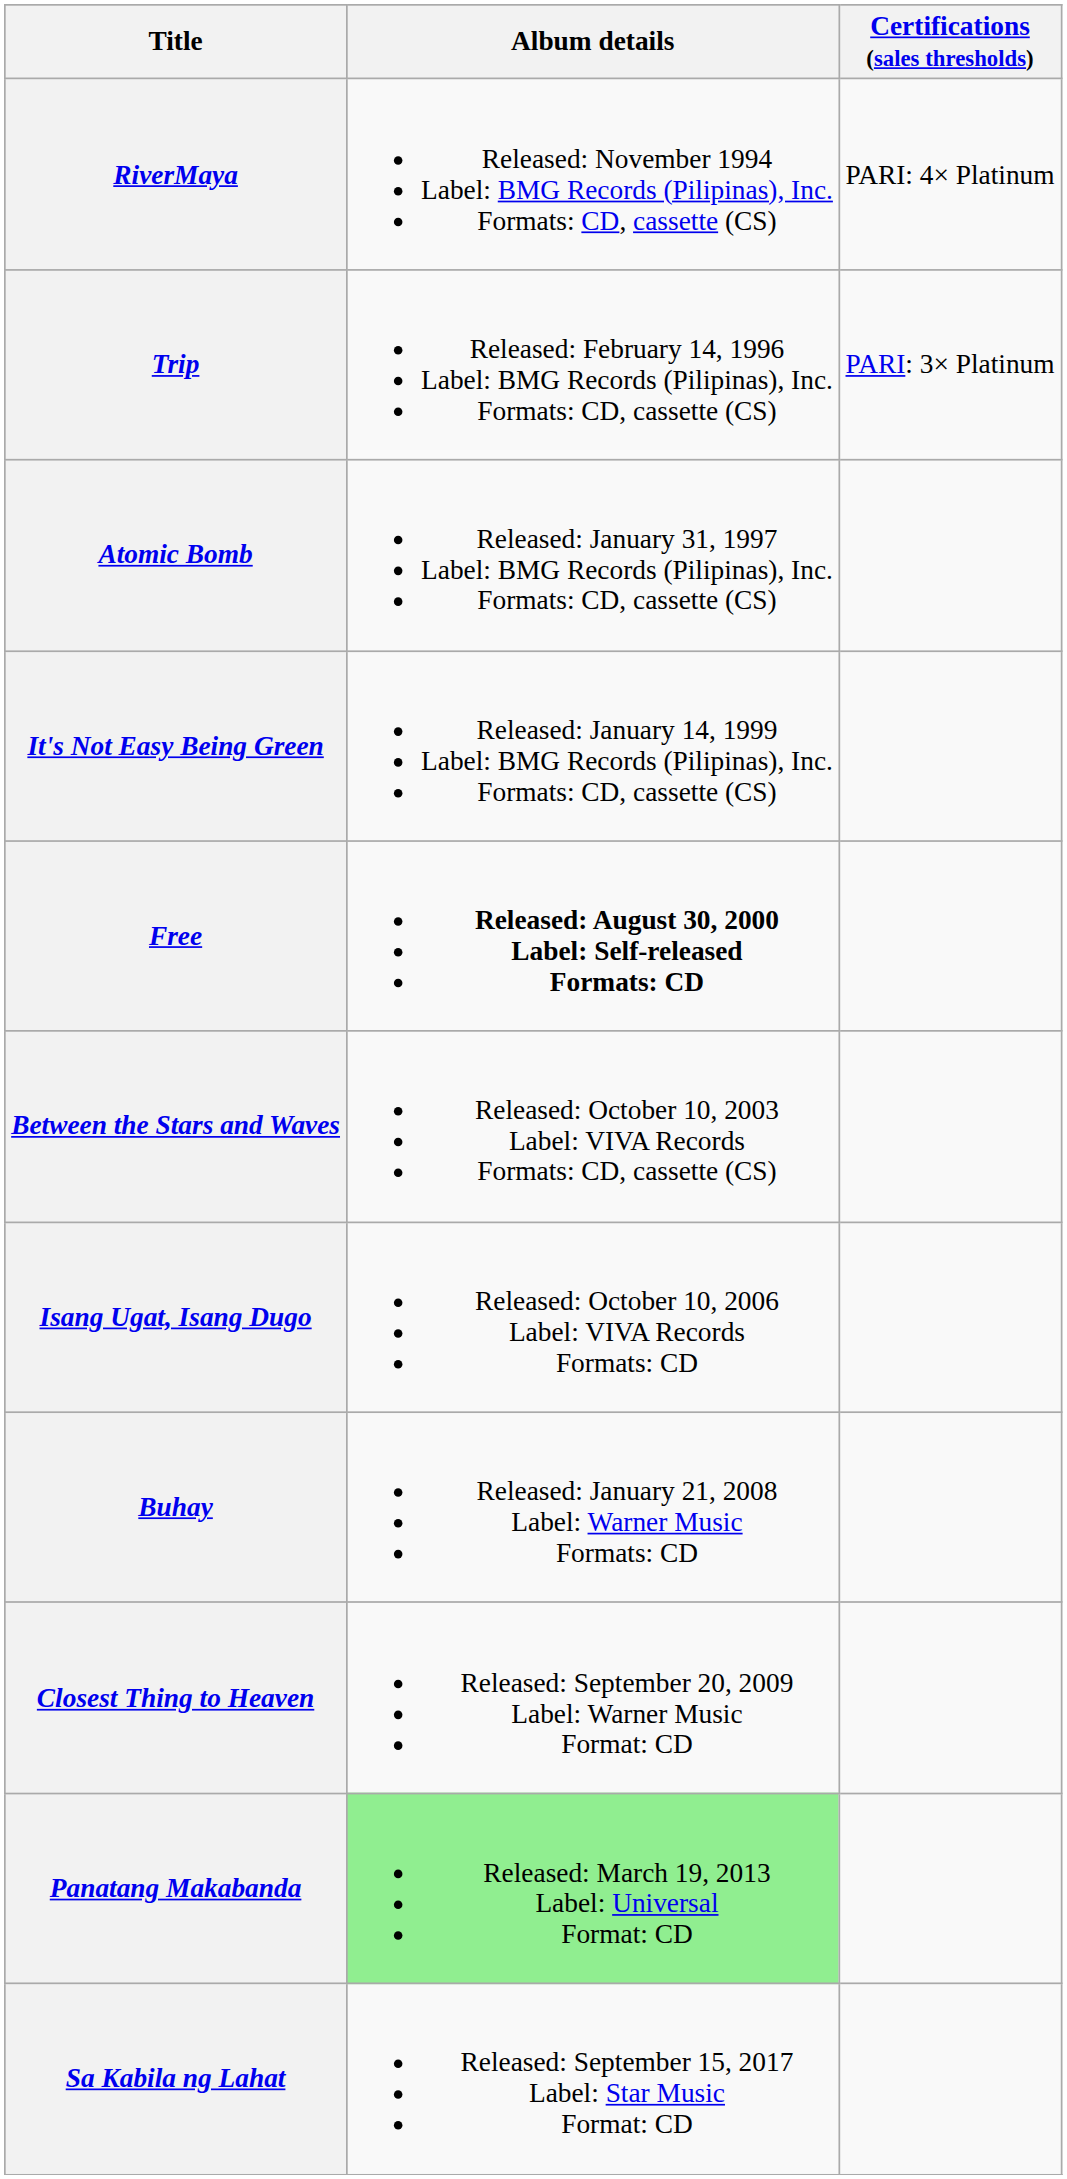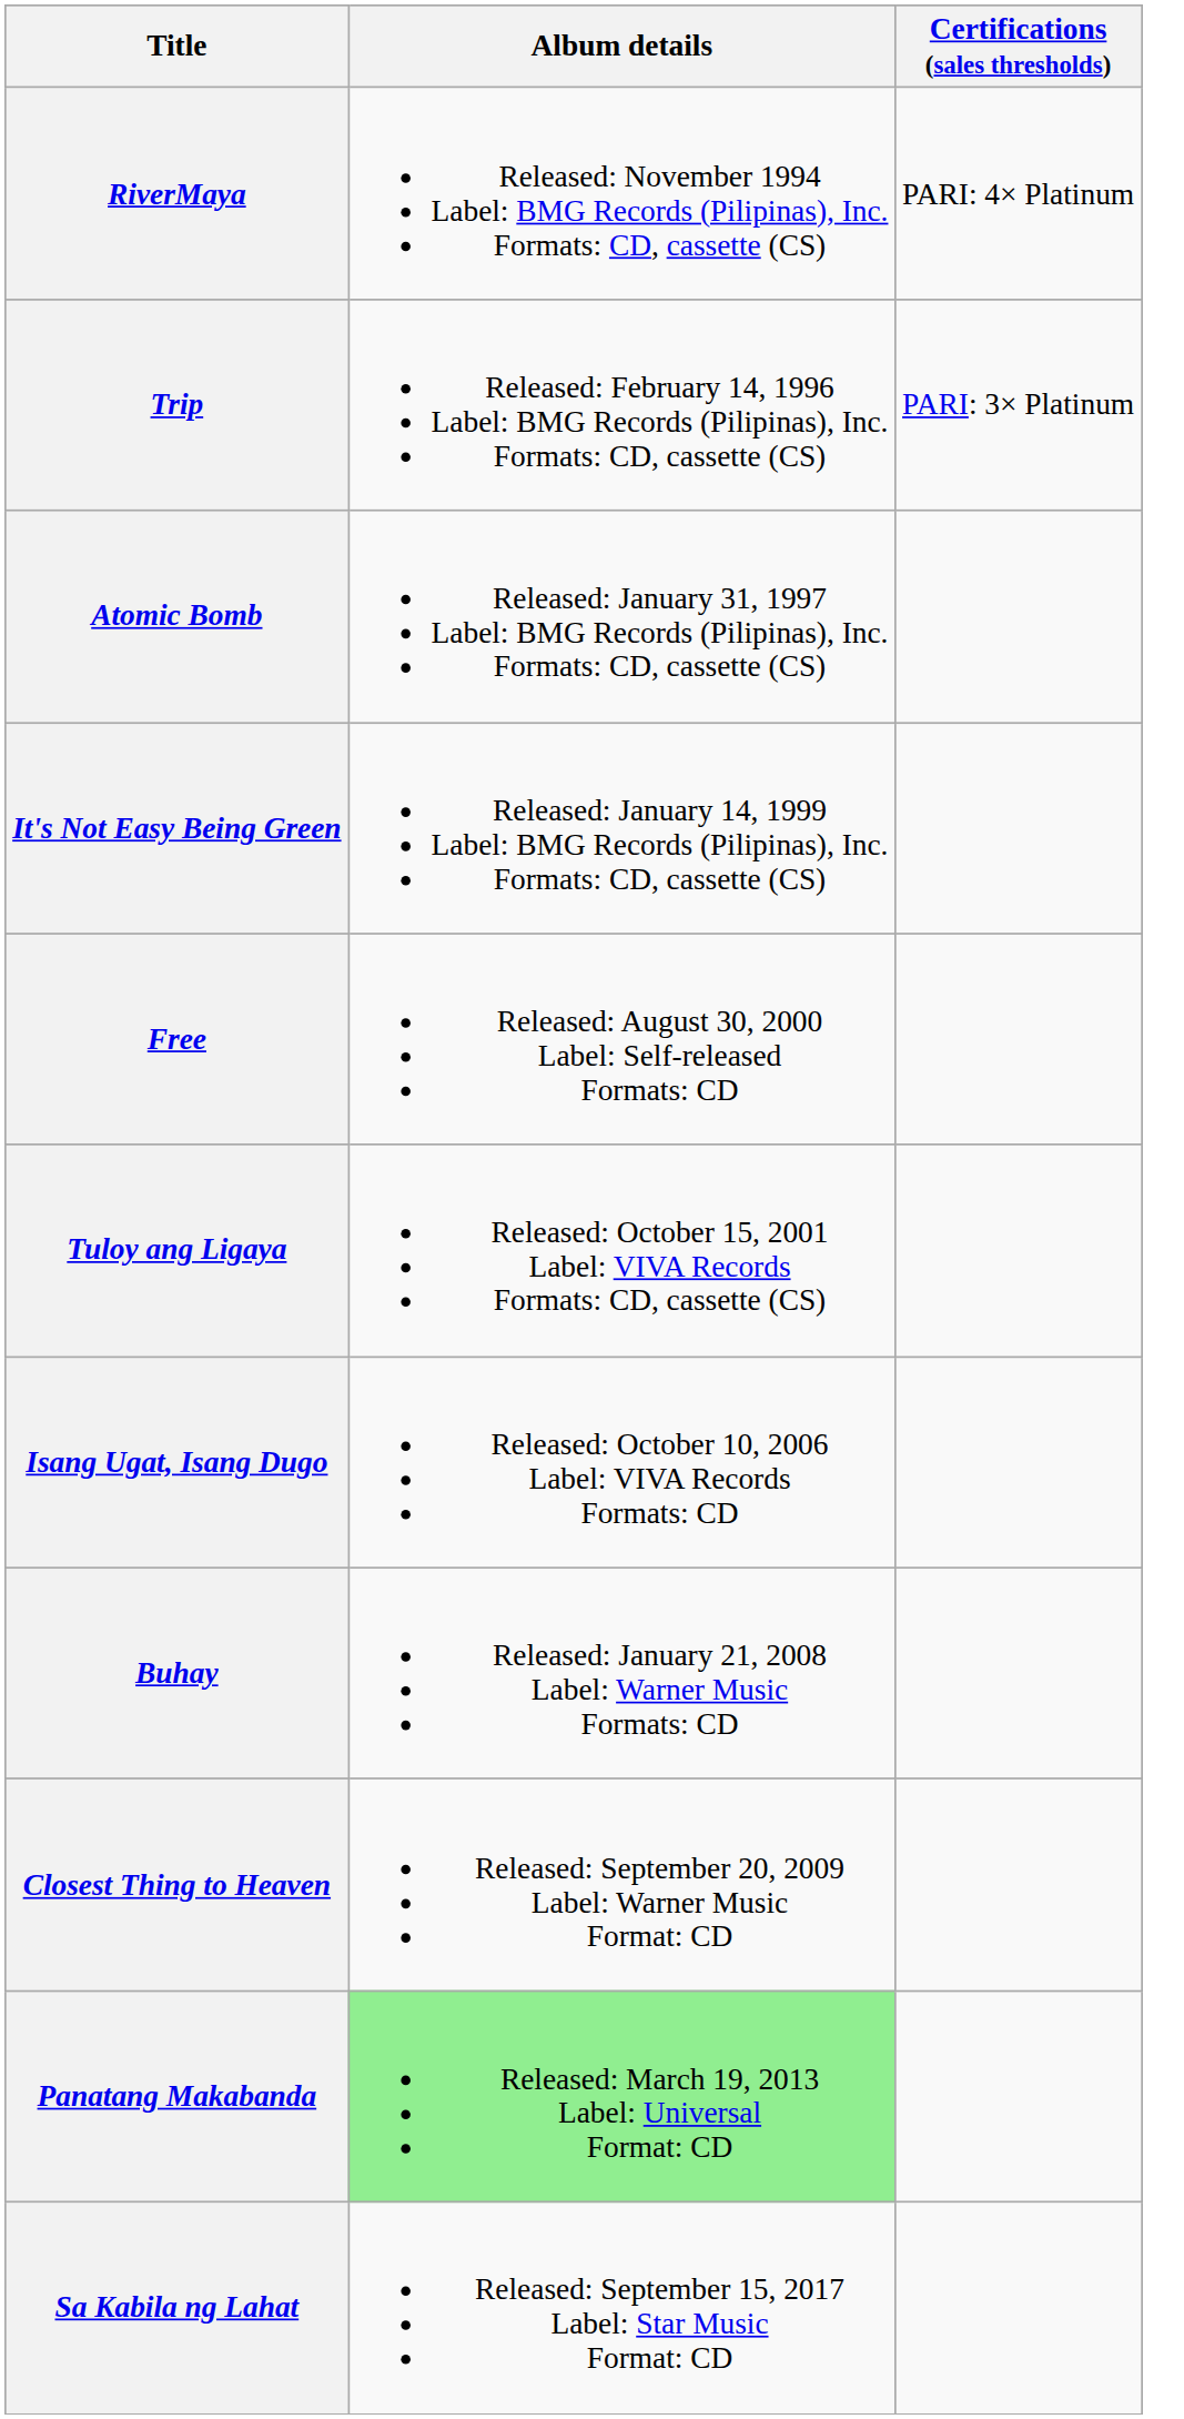Free | Album details: bold -> normal
+ row: Tuloy ang Ligaya | Released: October 15, 2001 Label: VIVA Records Formats: CD, cassette (CS)
- row: Between the Stars and Waves | Released: October 10, 2003 Label: VIVA Records Formats: CD, cassette (CS)
